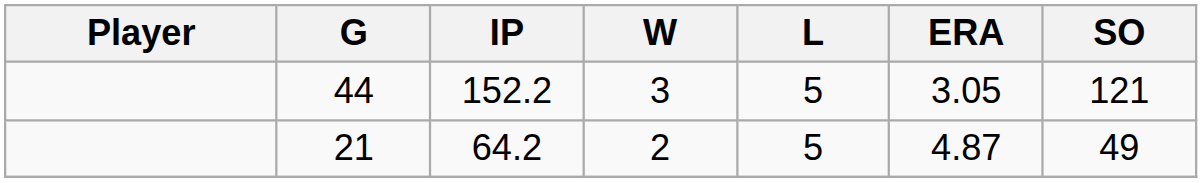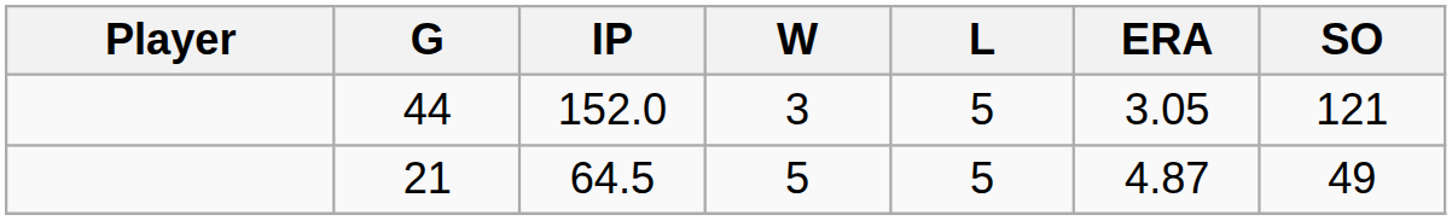44 | IP: 152.2 -> 152.0
21 | IP: 64.2 -> 64.5
21 | W: 2 -> 5
